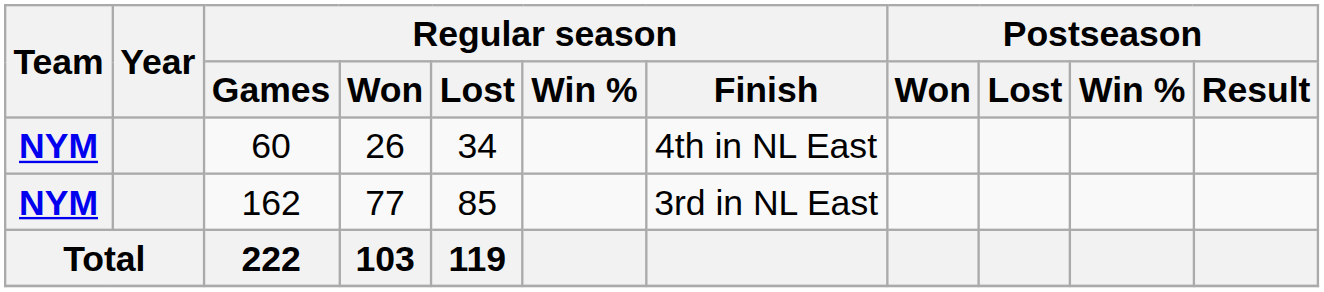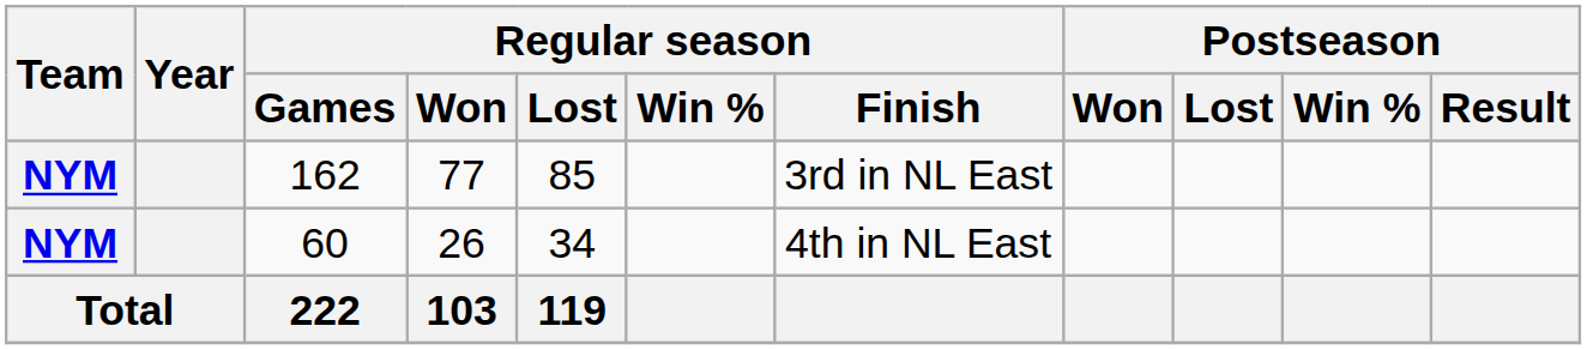rows swapped: 60 <-> 162
